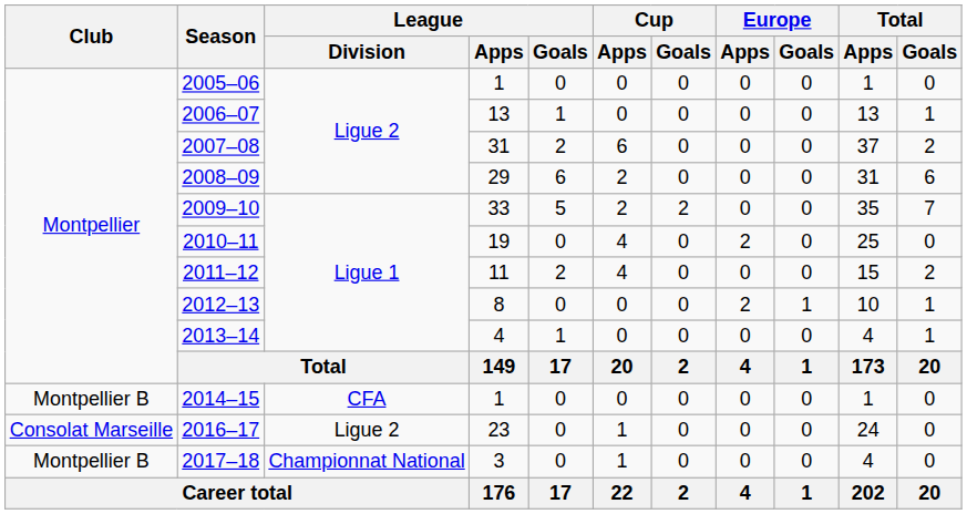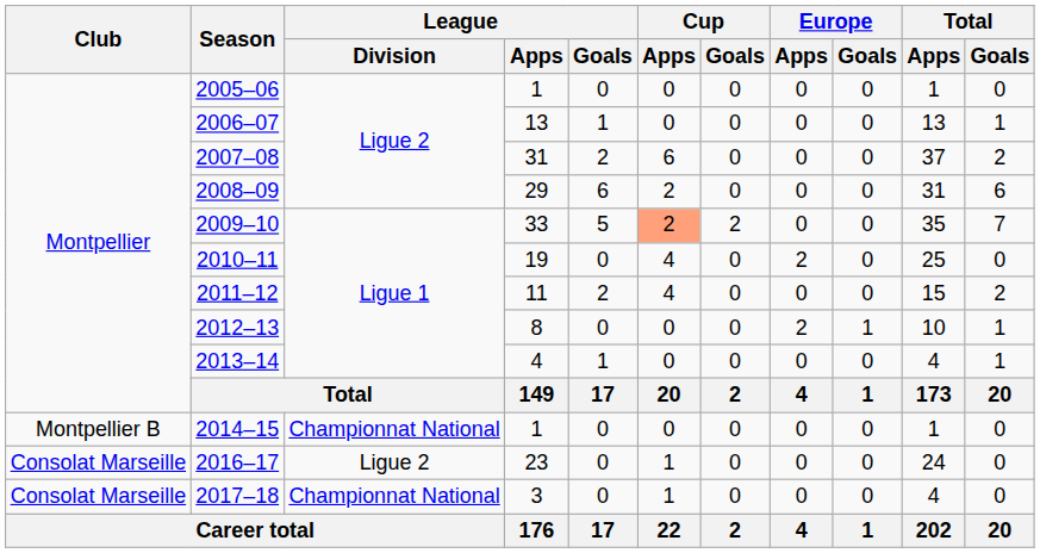2009–10 | Cup / Apps: no background -> lightsalmon background
2014–15 | League / Division: CFA -> Championnat National
2017–18 | Club: Montpellier B -> Consolat Marseille
